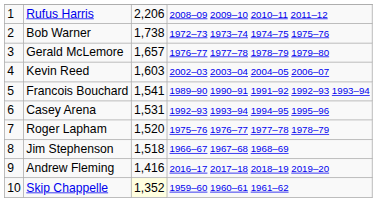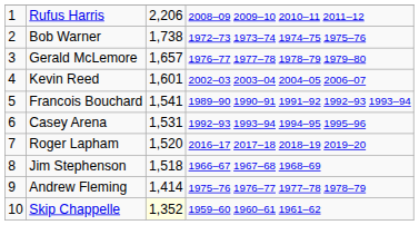Kevin Reed | column 3: 1,603 -> 1,601
Roger Lapham | column 4: 1975–76 1976–77 1977–78 1978–79 -> 2016–17 2017–18 2018–19 2019–20
Andrew Fleming | column 3: 1,416 -> 1,414
Andrew Fleming | column 4: 2016–17 2017–18 2018–19 2019–20 -> 1975–76 1976–77 1977–78 1978–79
